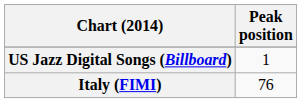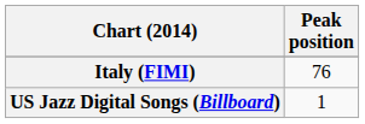rows swapped: Italy (FIMI) <-> US Jazz Digital Songs (Billboard)
